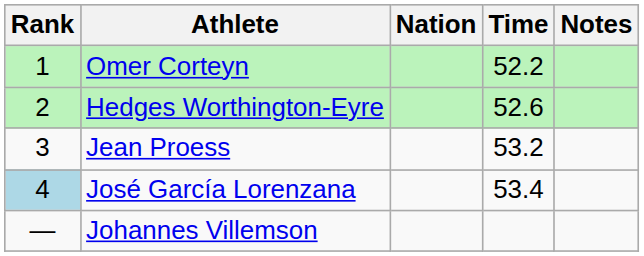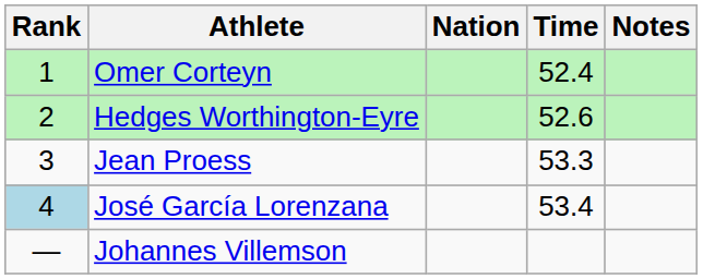Omer Corteyn | Time: 52.2 -> 52.4
Jean Proess | Time: 53.2 -> 53.3
